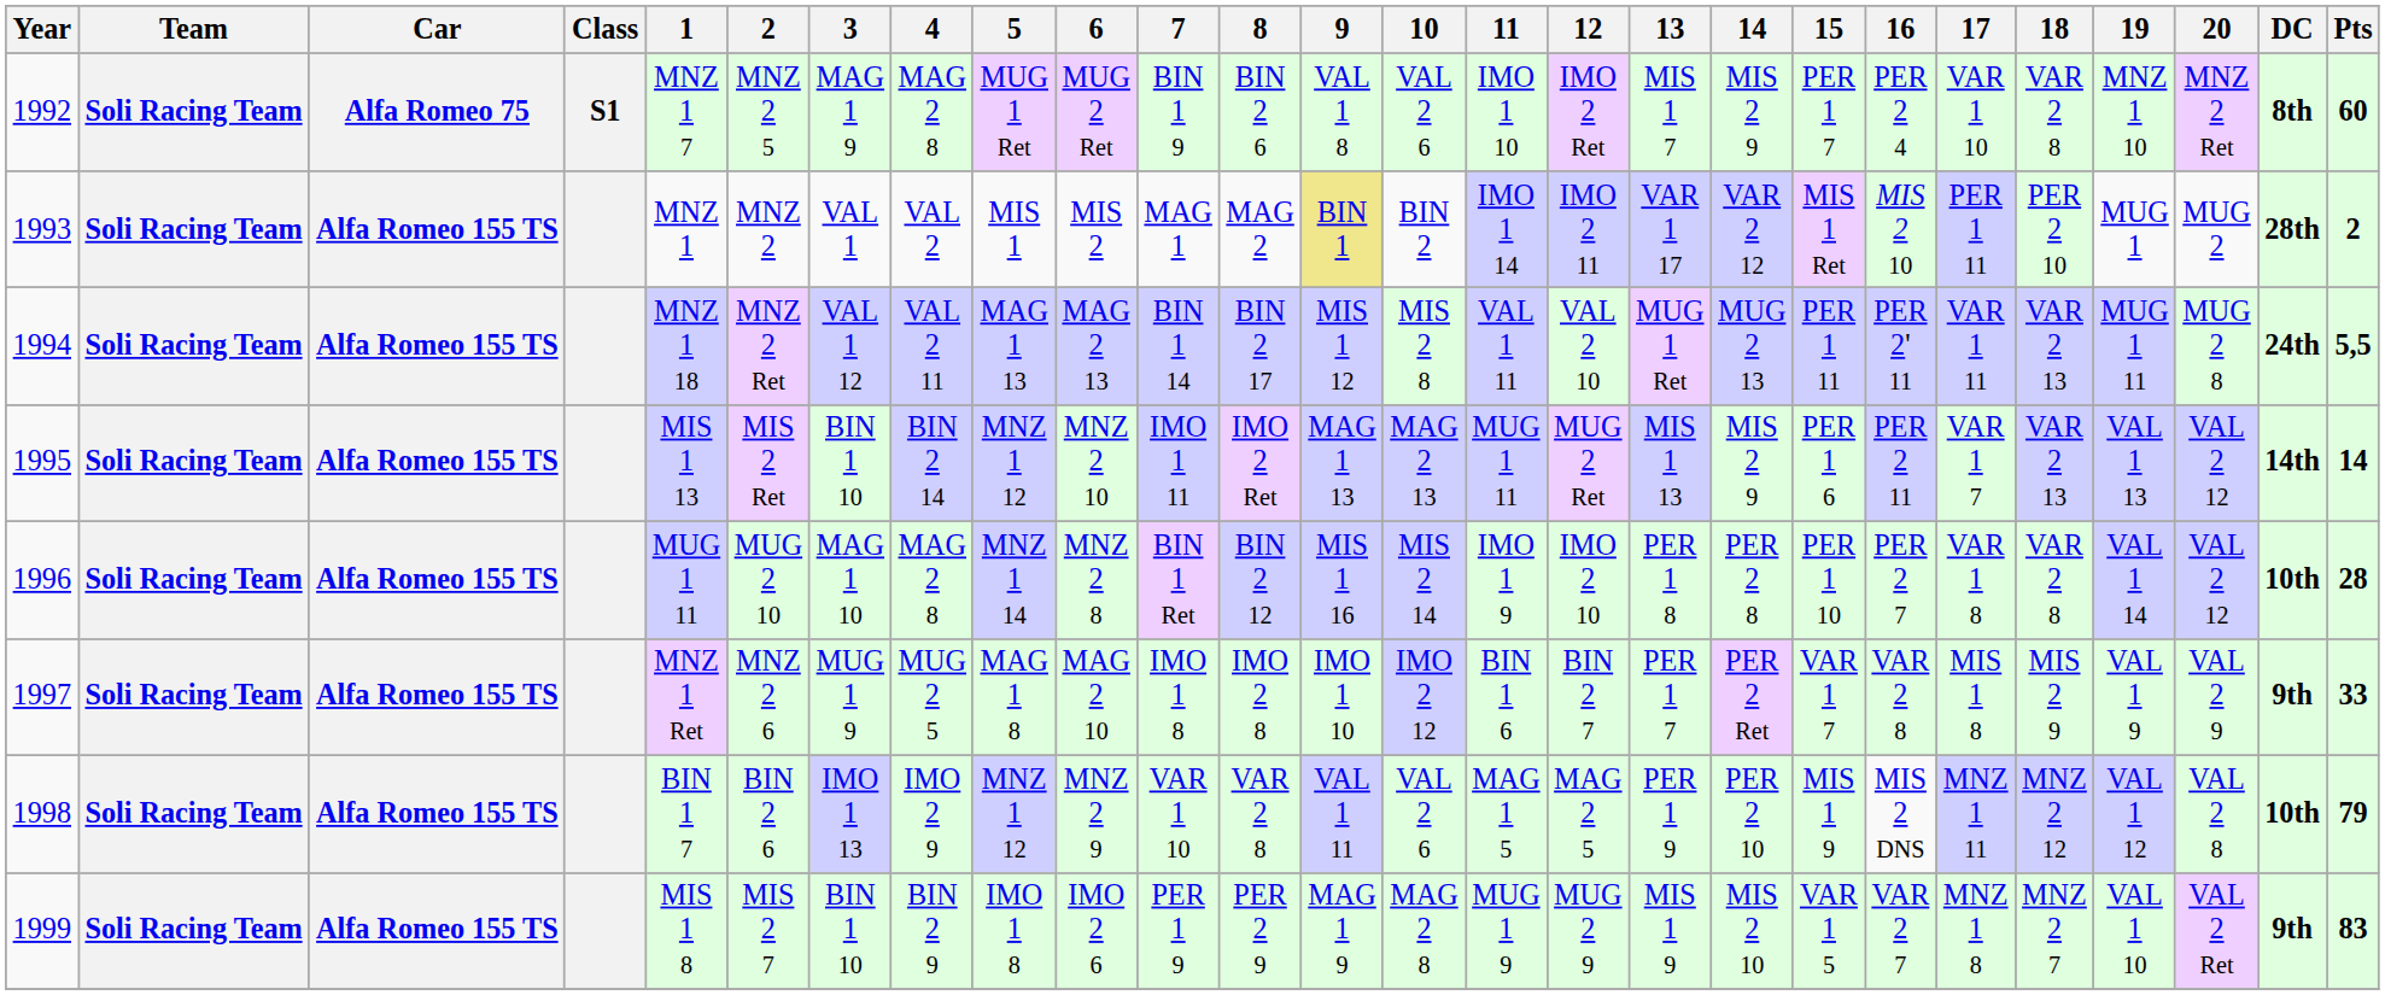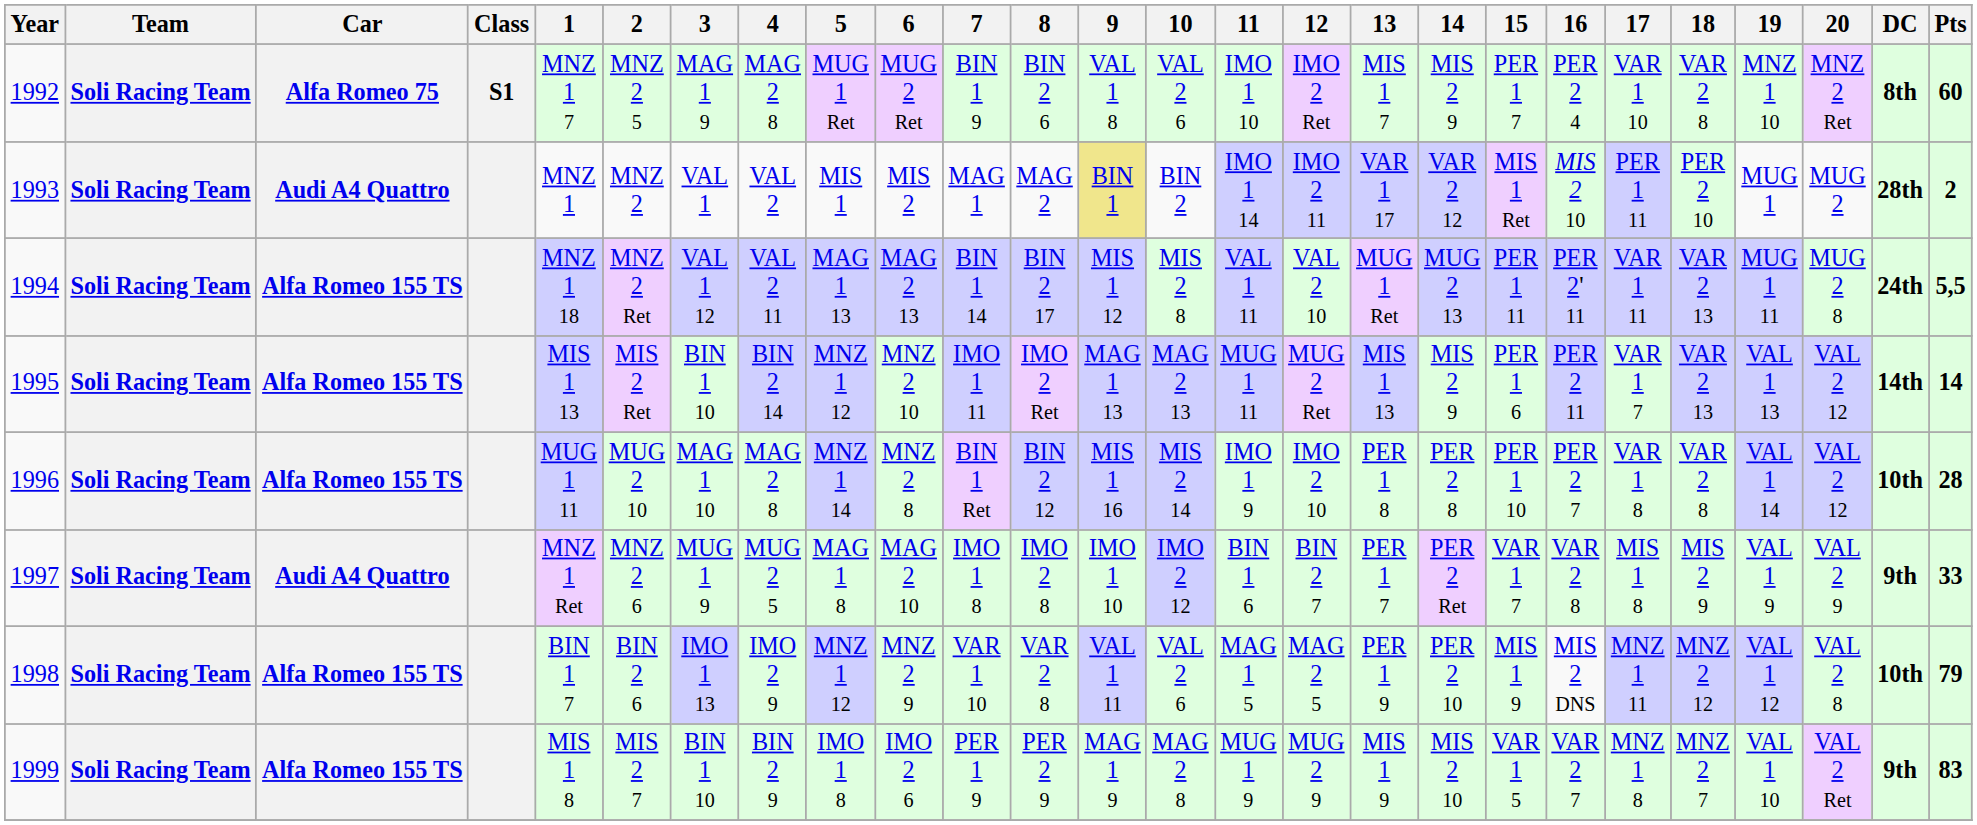1993 | Car: Alfa Romeo 155 TS -> Audi A4 Quattro
1997 | Car: Alfa Romeo 155 TS -> Audi A4 Quattro
